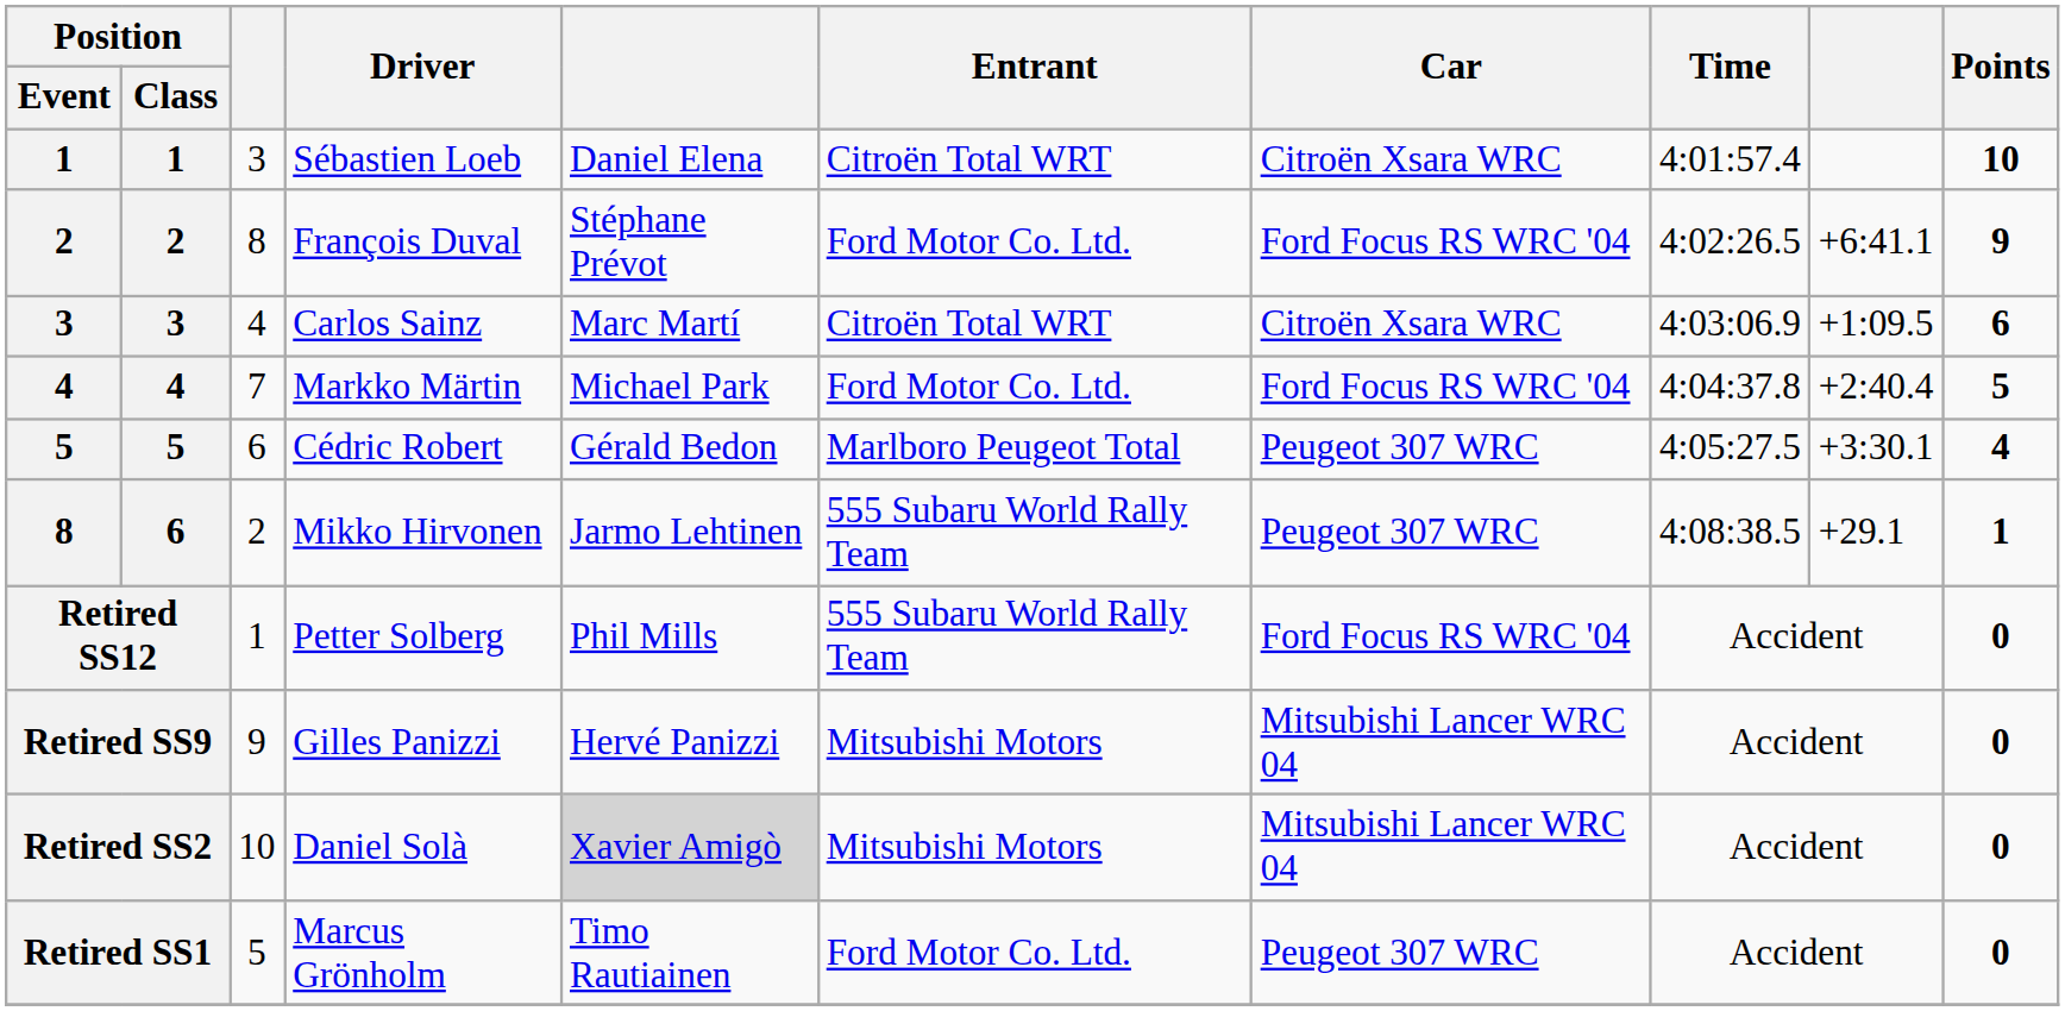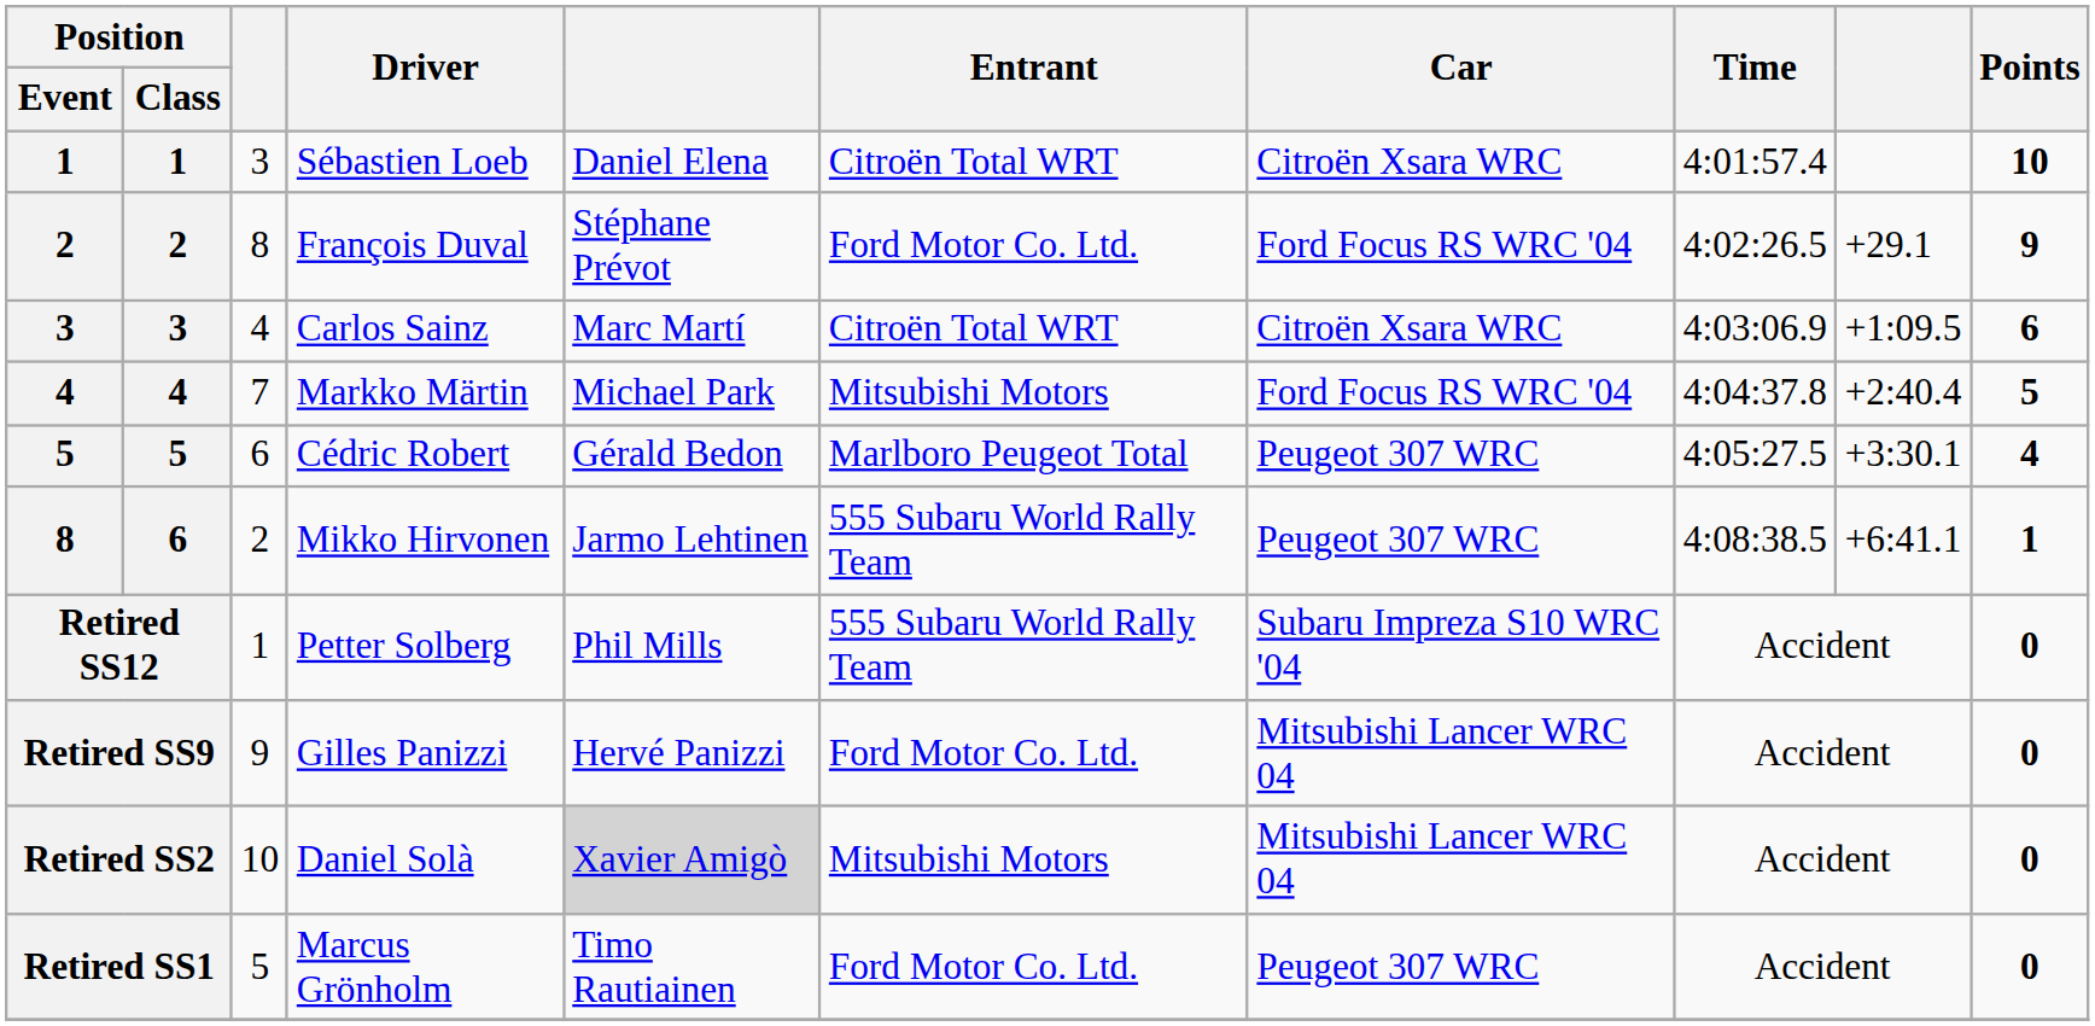François Duval | column 9: +6:41.1 -> +29.1
Markko Märtin | Entrant: Ford Motor Co. Ltd. -> Mitsubishi Motors
Mikko Hirvonen | column 9: +29.1 -> +6:41.1
Petter Solberg | Car: Ford Focus RS WRC '04 -> Subaru Impreza S10 WRC '04
Gilles Panizzi | Entrant: Mitsubishi Motors -> Ford Motor Co. Ltd.
